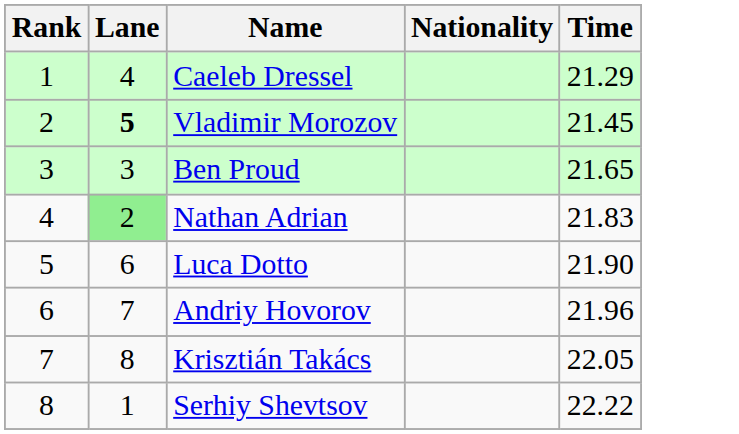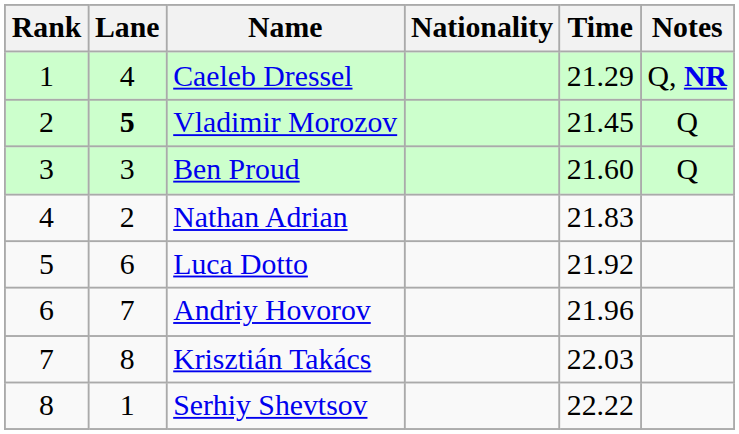+ column: Notes | Q, NR | Q | Q
Ben Proud | Time: 21.65 -> 21.60
Nathan Adrian | Lane: lightgreen background -> no background
Luca Dotto | Time: 21.90 -> 21.92
Krisztián Takács | Time: 22.05 -> 22.03
